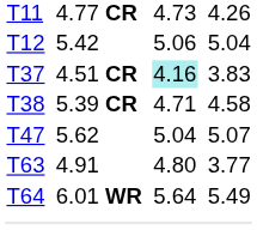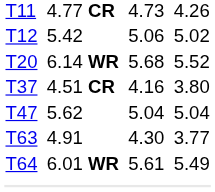T12 | column 7: 5.04 -> 5.02
+ row: T20 | 6.14 WR | 5.68 | 5.52
T37 | column 5: paleturquoise background -> no background
T37 | column 7: 3.83 -> 3.80
- row: T38 | 5.39 CR | 4.71 | 4.58
T47 | column 7: 5.07 -> 5.04
T63 | column 5: 4.80 -> 4.30
T64 | column 5: 5.64 -> 5.61
